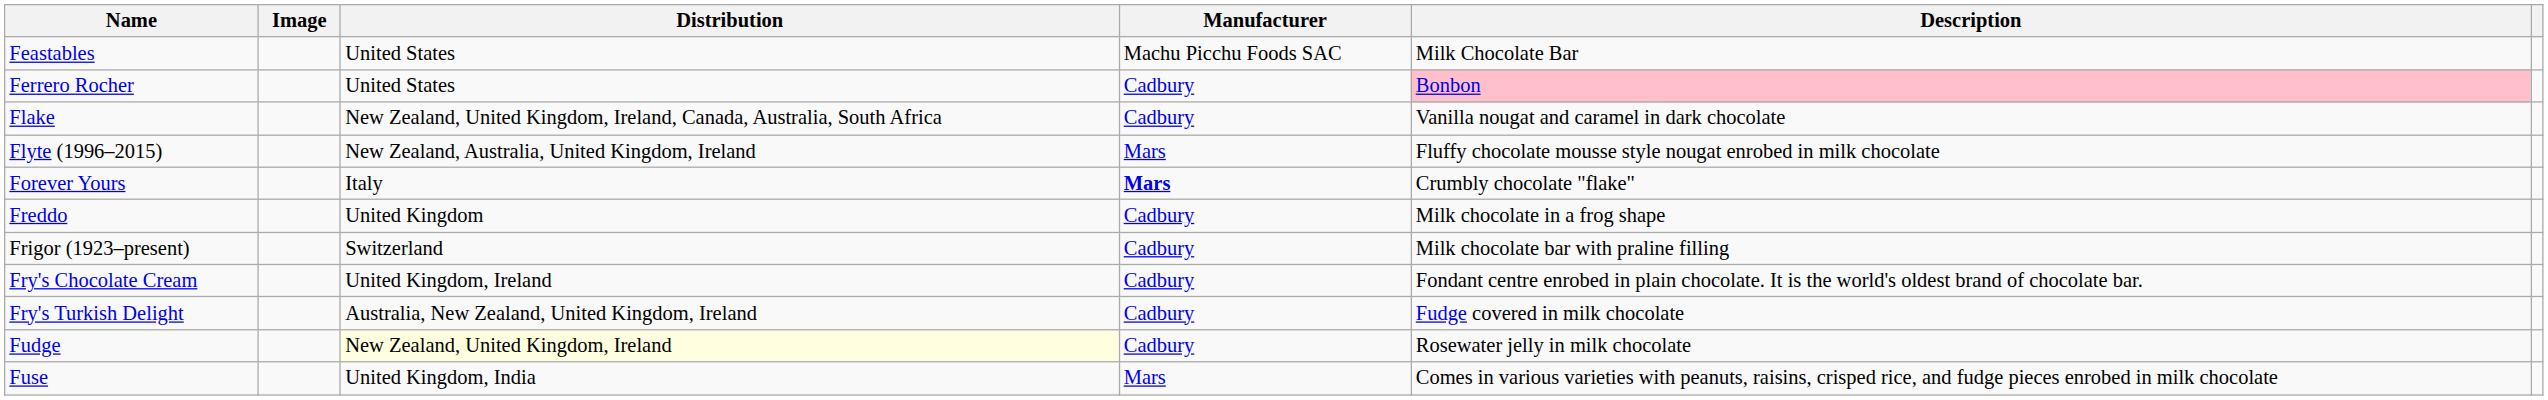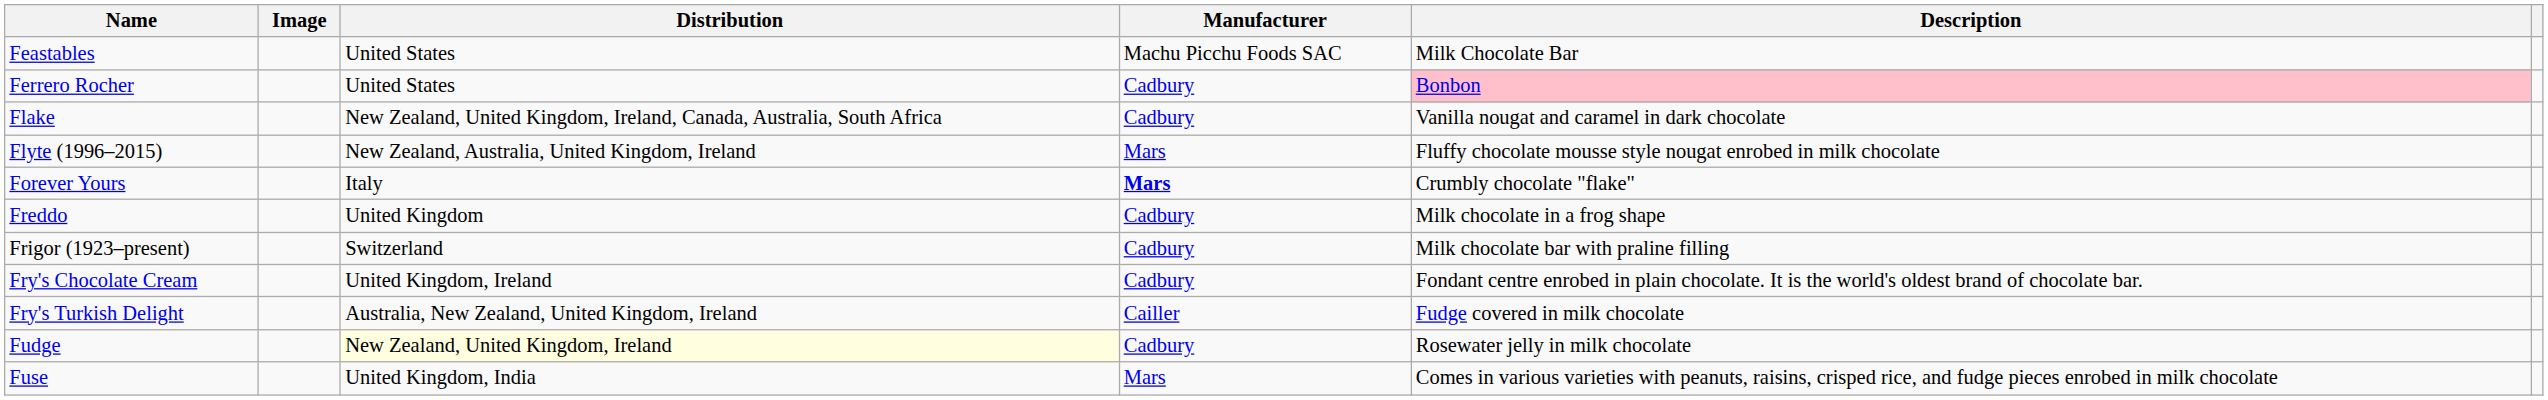Fry's Turkish Delight | Manufacturer: Cadbury -> Cailler
